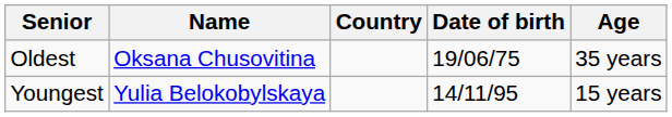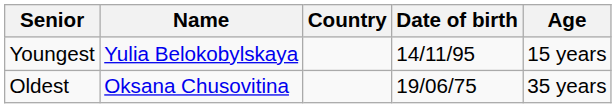rows swapped: Youngest <-> Oldest
